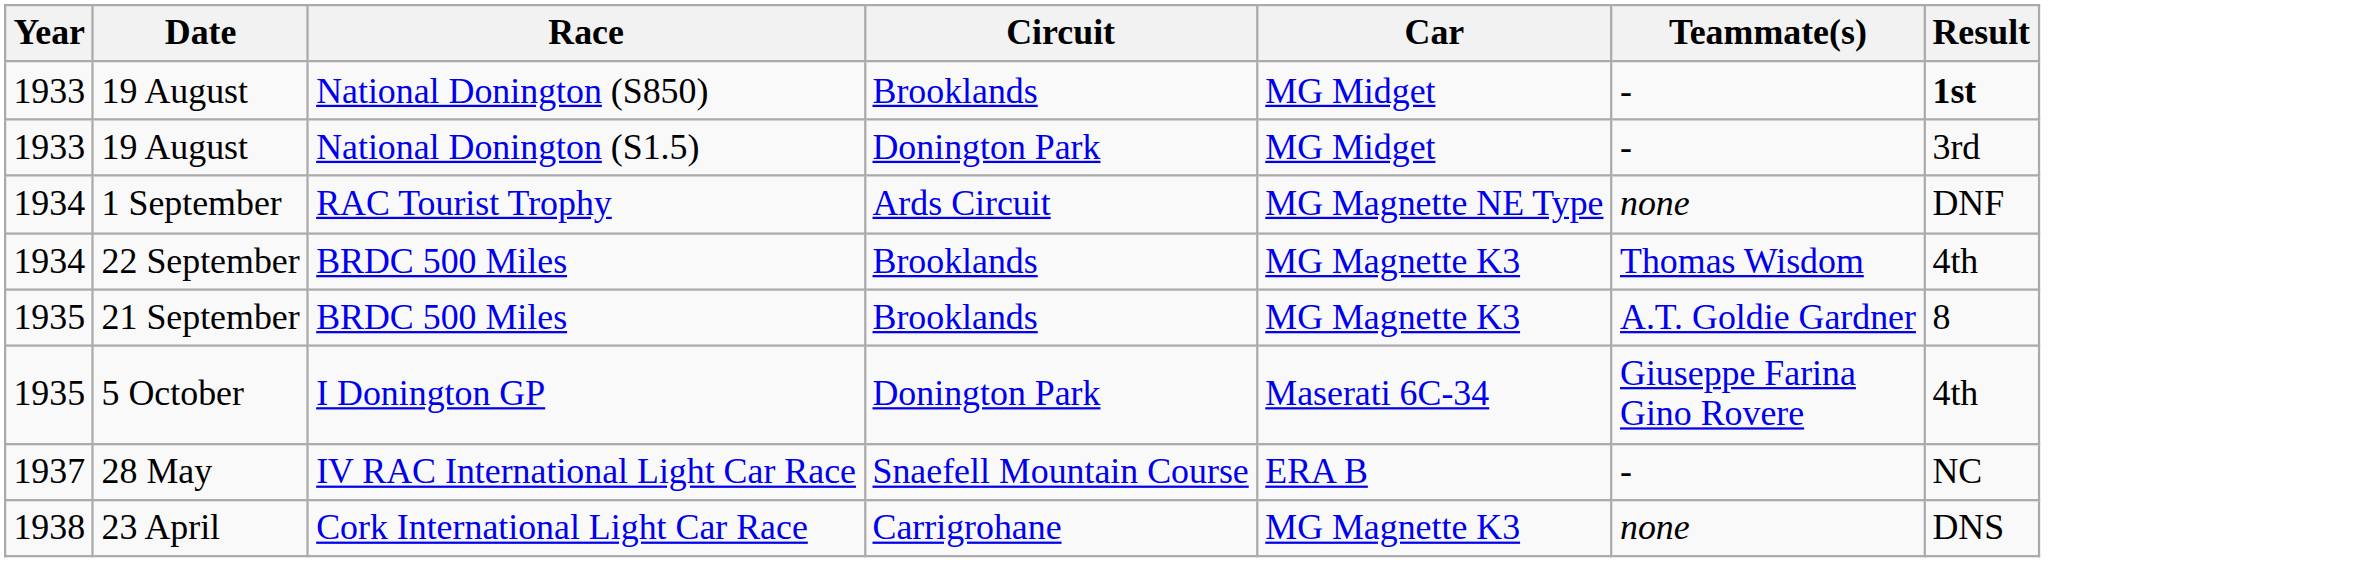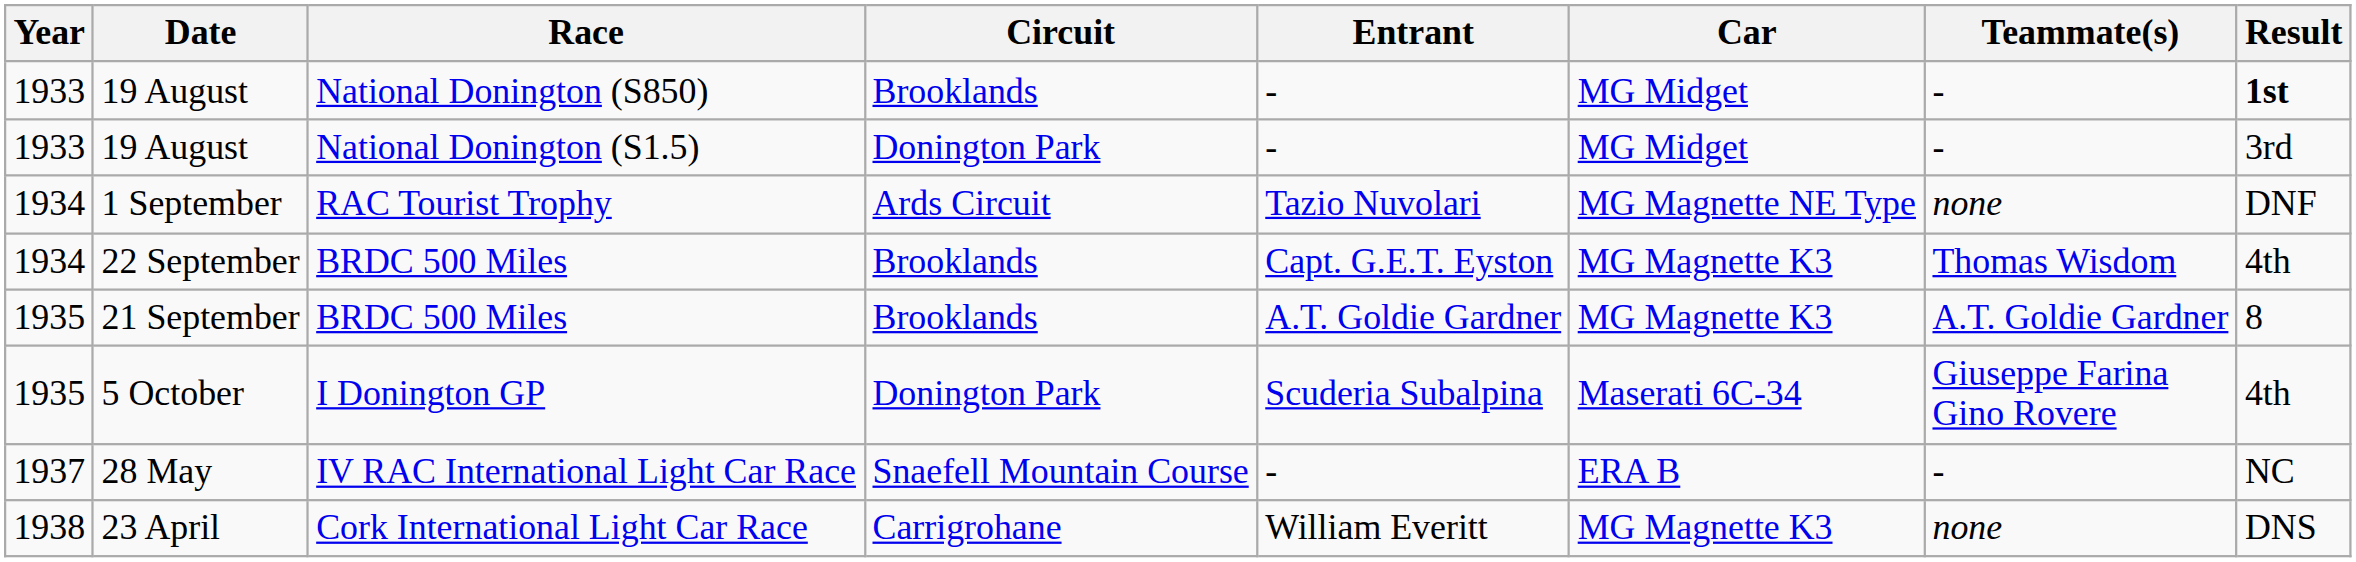+ column: Entrant | - | - | Tazio Nuvolari | Capt. G.E.T. Eyston | A.T. Goldie Gardner | Scuderia Subalpina | - | William Everitt
